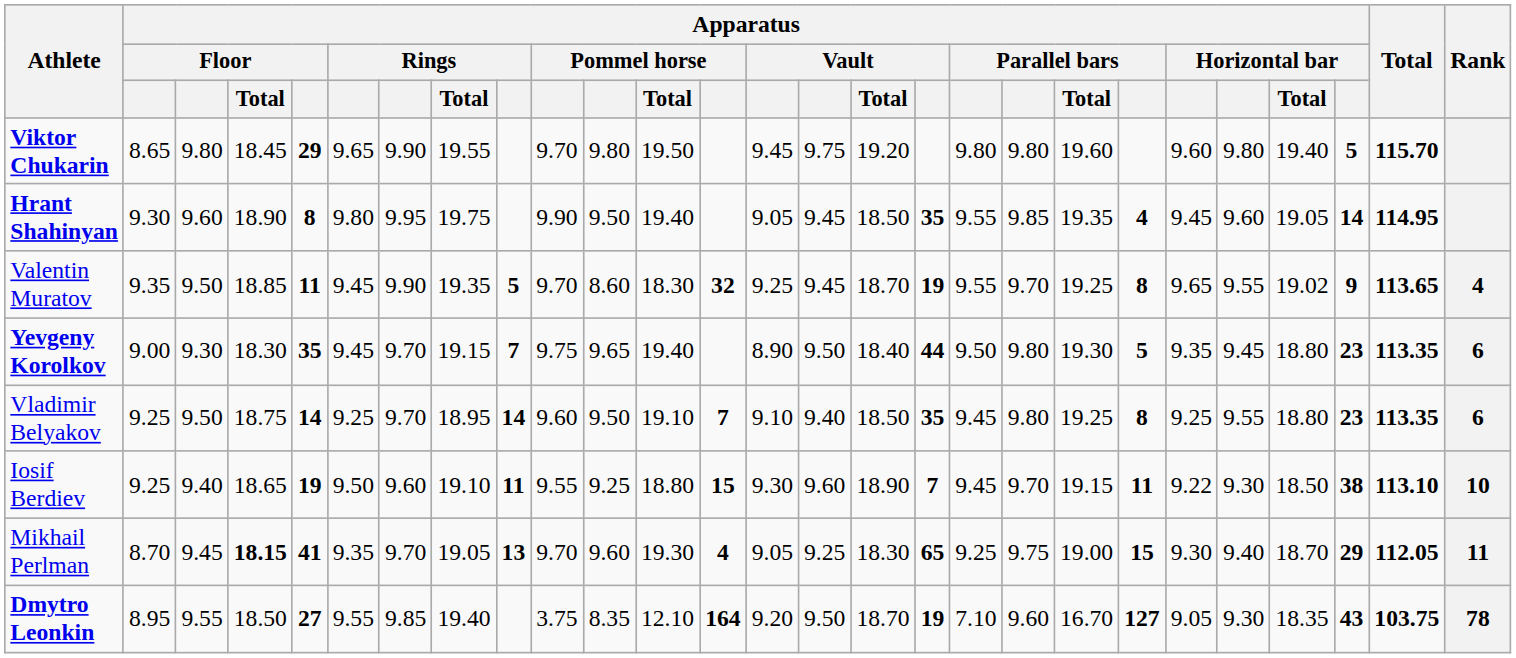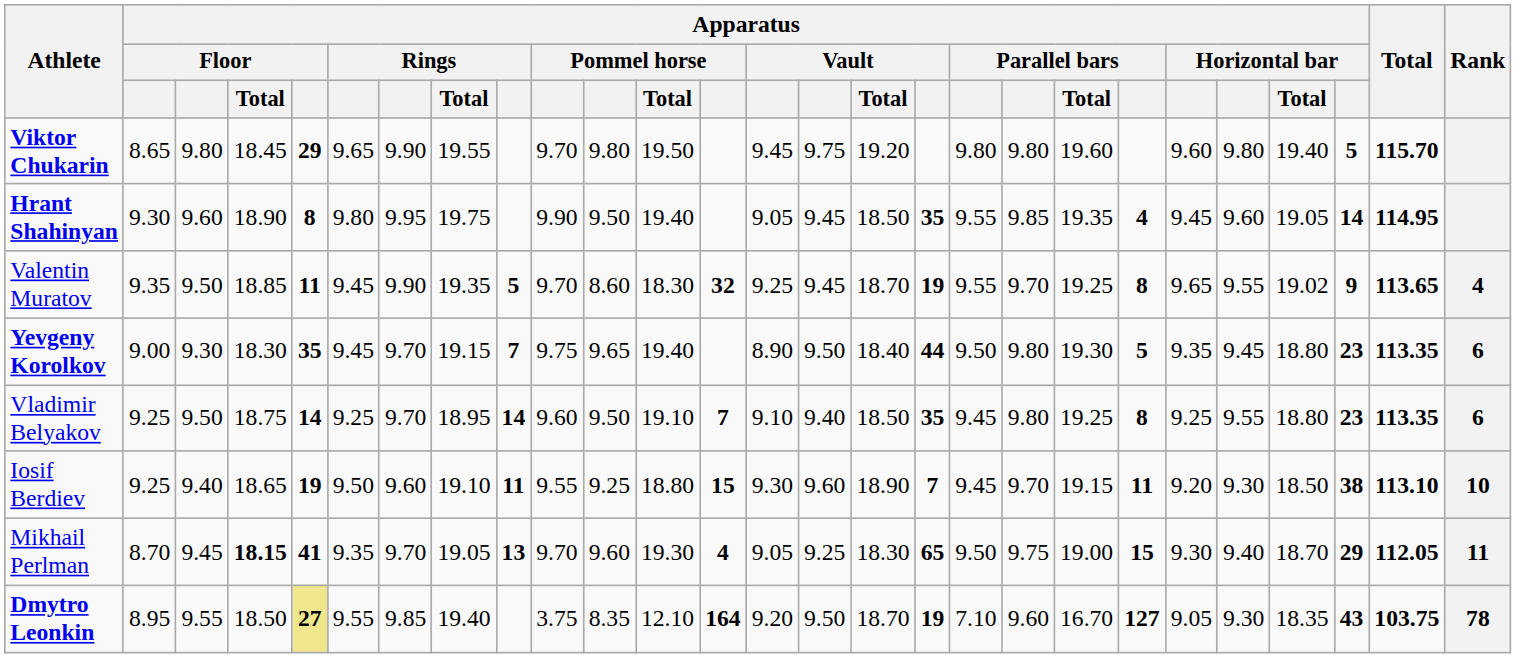Iosif Berdiev | column 22: 9.22 -> 9.20
Mikhail Perlman | column 18: 9.25 -> 9.50
Dmytro Leonkin | column 5: no background -> khaki background
